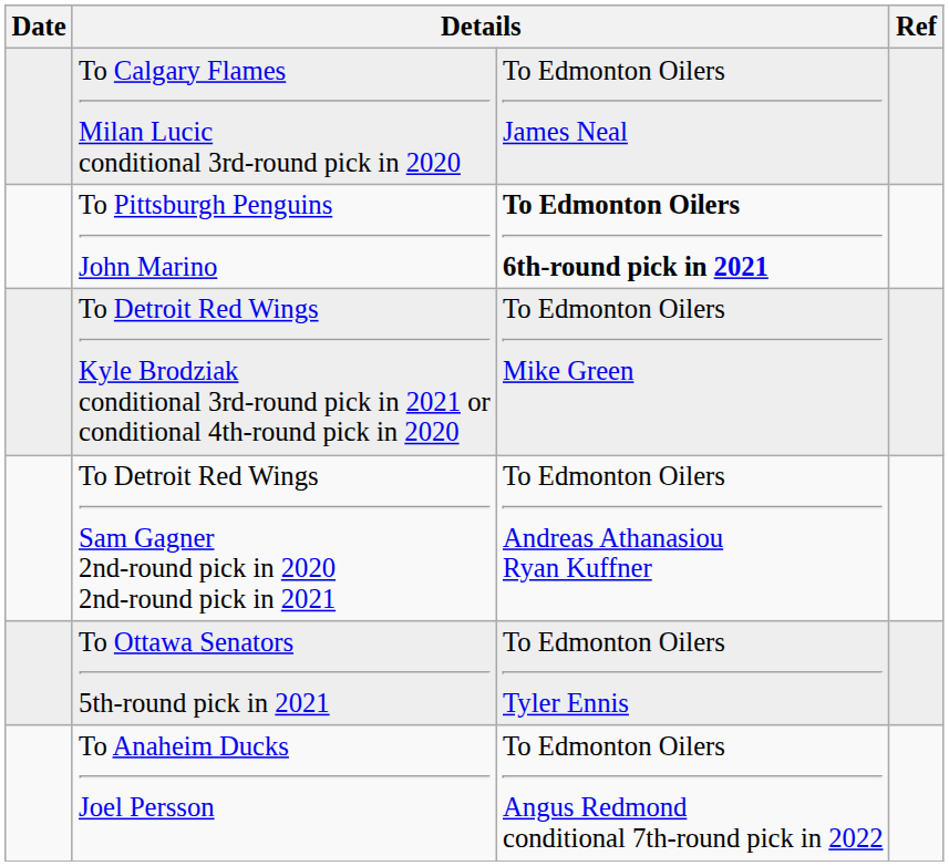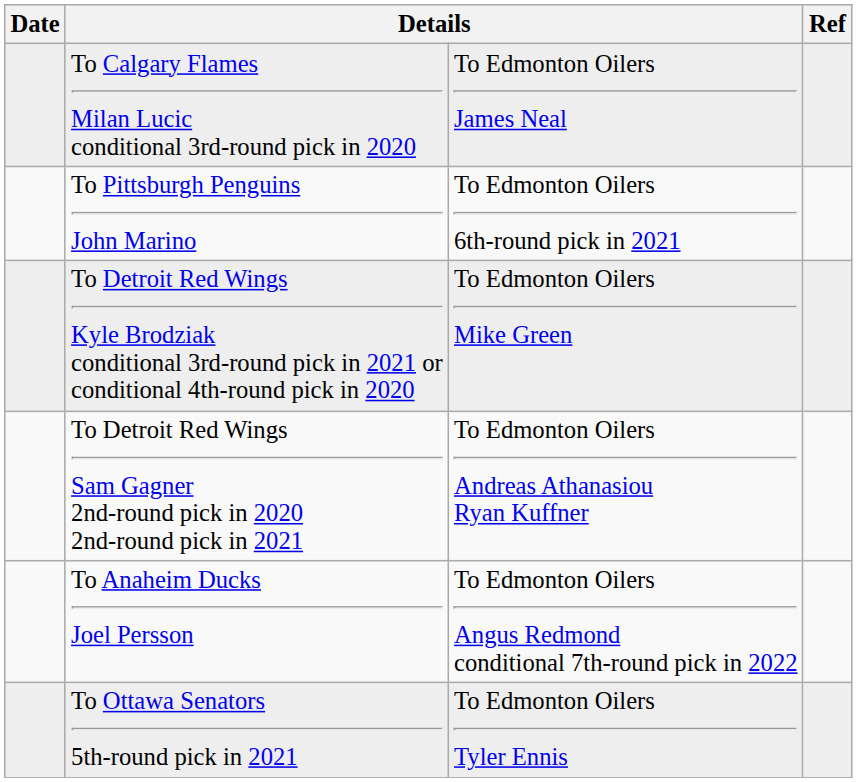To Pittsburgh Penguins John Marino | column 3: bold -> normal
rows swapped: To Ottawa Senators 5th-round pick in 2021 <-> To Anaheim Ducks Joel Persson
